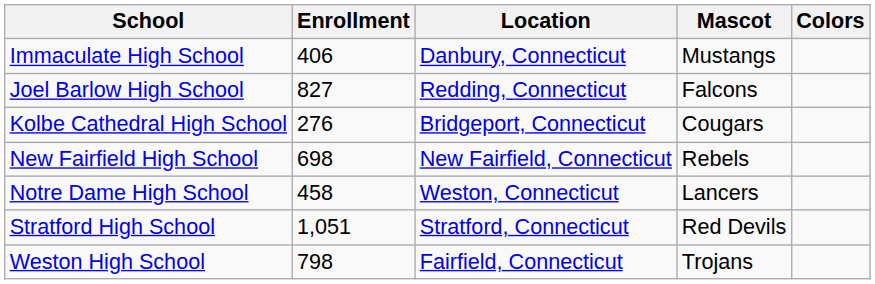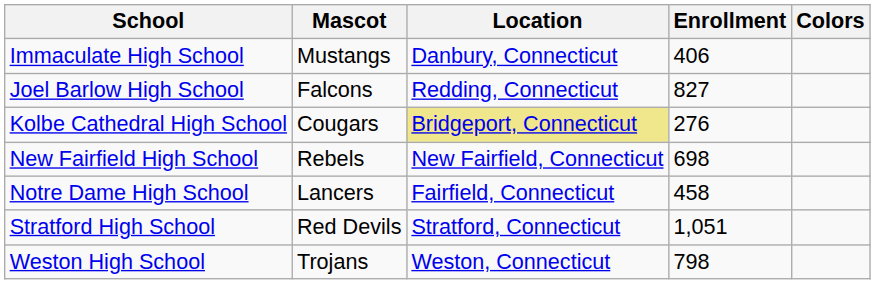columns swapped: Mascot <-> Enrollment
Kolbe Cathedral High School | Location: no background -> khaki background
Notre Dame High School | Location: Weston, Connecticut -> Fairfield, Connecticut
Weston High School | Location: Fairfield, Connecticut -> Weston, Connecticut
